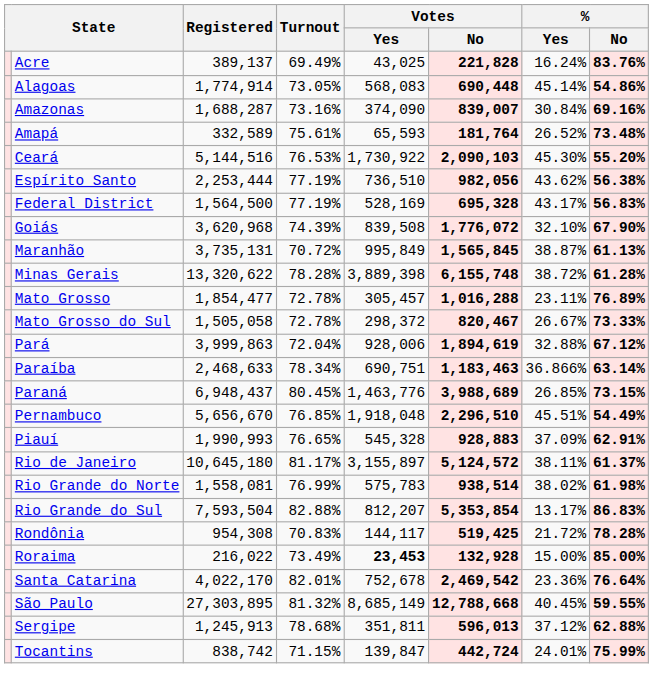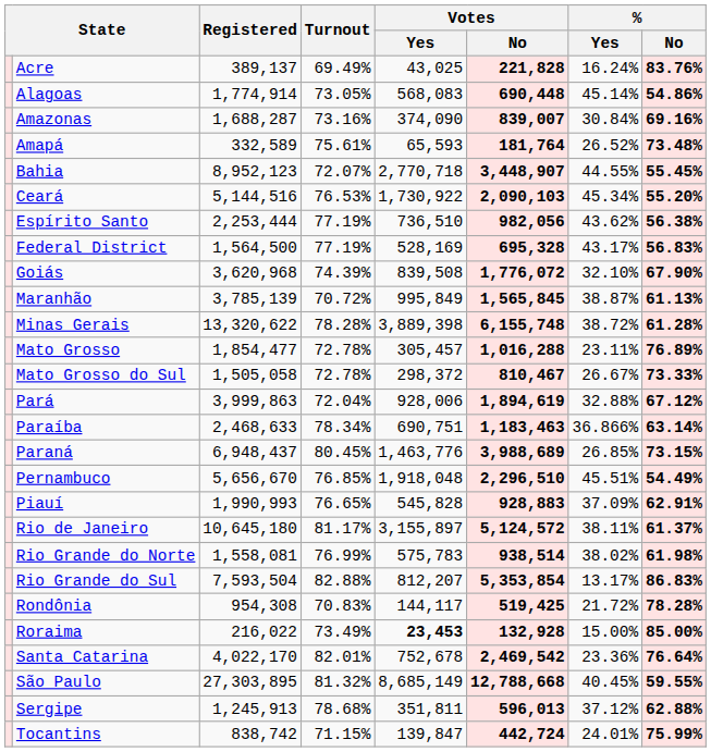+ row: Bahia | 8,952,123 | 72.07% | 2,770,718 | 3,448,907 | 44.55% | 55.45%
Ceará | % / Yes: 45.30% -> 45.34%
Maranhão | Registered: 3,735,131 -> 3,785,139
Mato Grosso do Sul | Votes / No: 820,467 -> 810,467
Piauí | Votes / Yes: 545,328 -> 545,828
